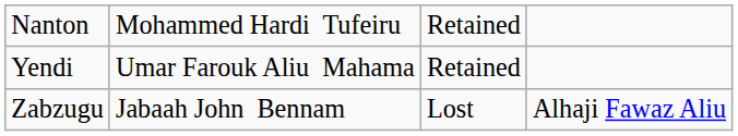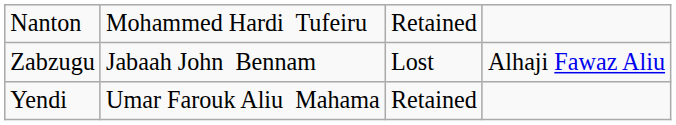rows swapped: Yendi <-> Zabzugu
